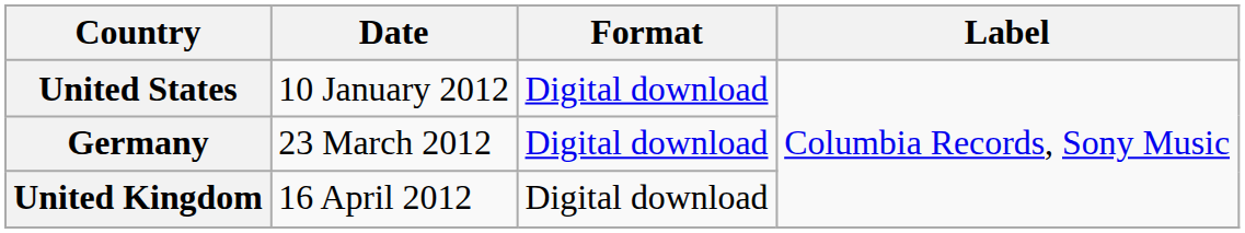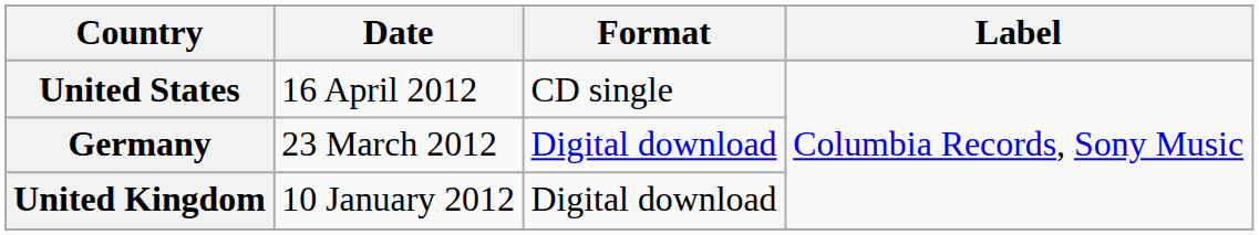United States | Date: 10 January 2012 -> 16 April 2012
United States | Format: Digital download -> CD single
United Kingdom | Date: 16 April 2012 -> 10 January 2012
